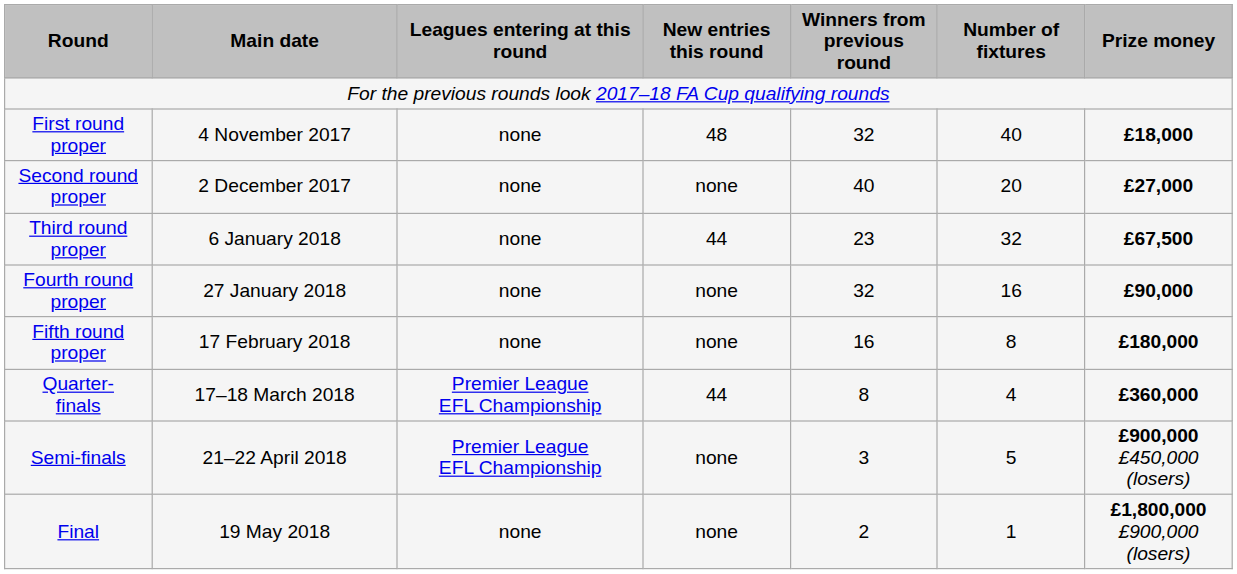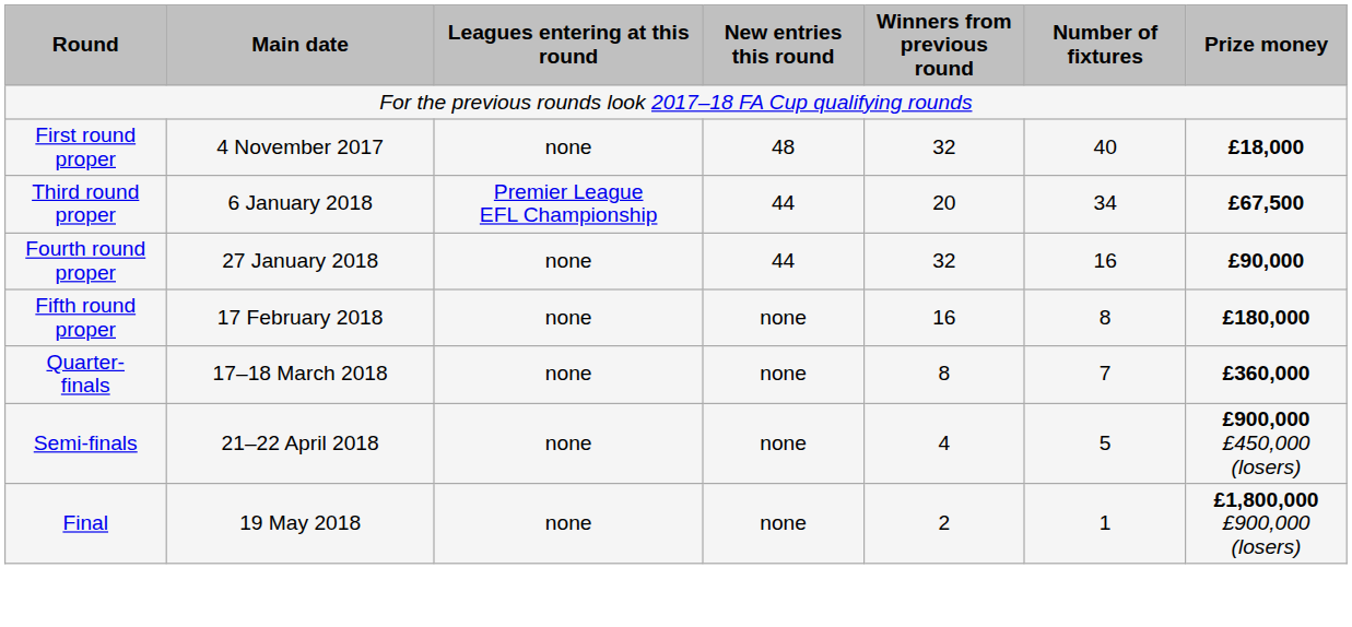- row: Second round proper | 2 December 2017 | none | none | 40 | 20 | £27,000
Third round proper | Leagues entering at this round: none -> Premier League EFL Championship
Third round proper | Winners from previous round: 23 -> 20
Third round proper | Number of fixtures: 32 -> 34
Fourth round proper | New entries this round: none -> 44
Quarter- finals | Leagues entering at this round: Premier League EFL Championship -> none
Quarter- finals | New entries this round: 44 -> none
Quarter- finals | Number of fixtures: 4 -> 7
Semi-finals | Leagues entering at this round: Premier League EFL Championship -> none
Semi-finals | Winners from previous round: 3 -> 4
